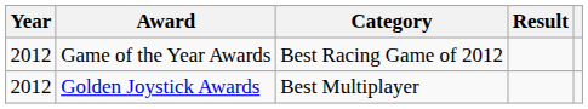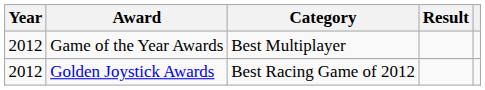Game of the Year Awards | Category: Best Racing Game of 2012 -> Best Multiplayer
Golden Joystick Awards | Category: Best Multiplayer -> Best Racing Game of 2012
